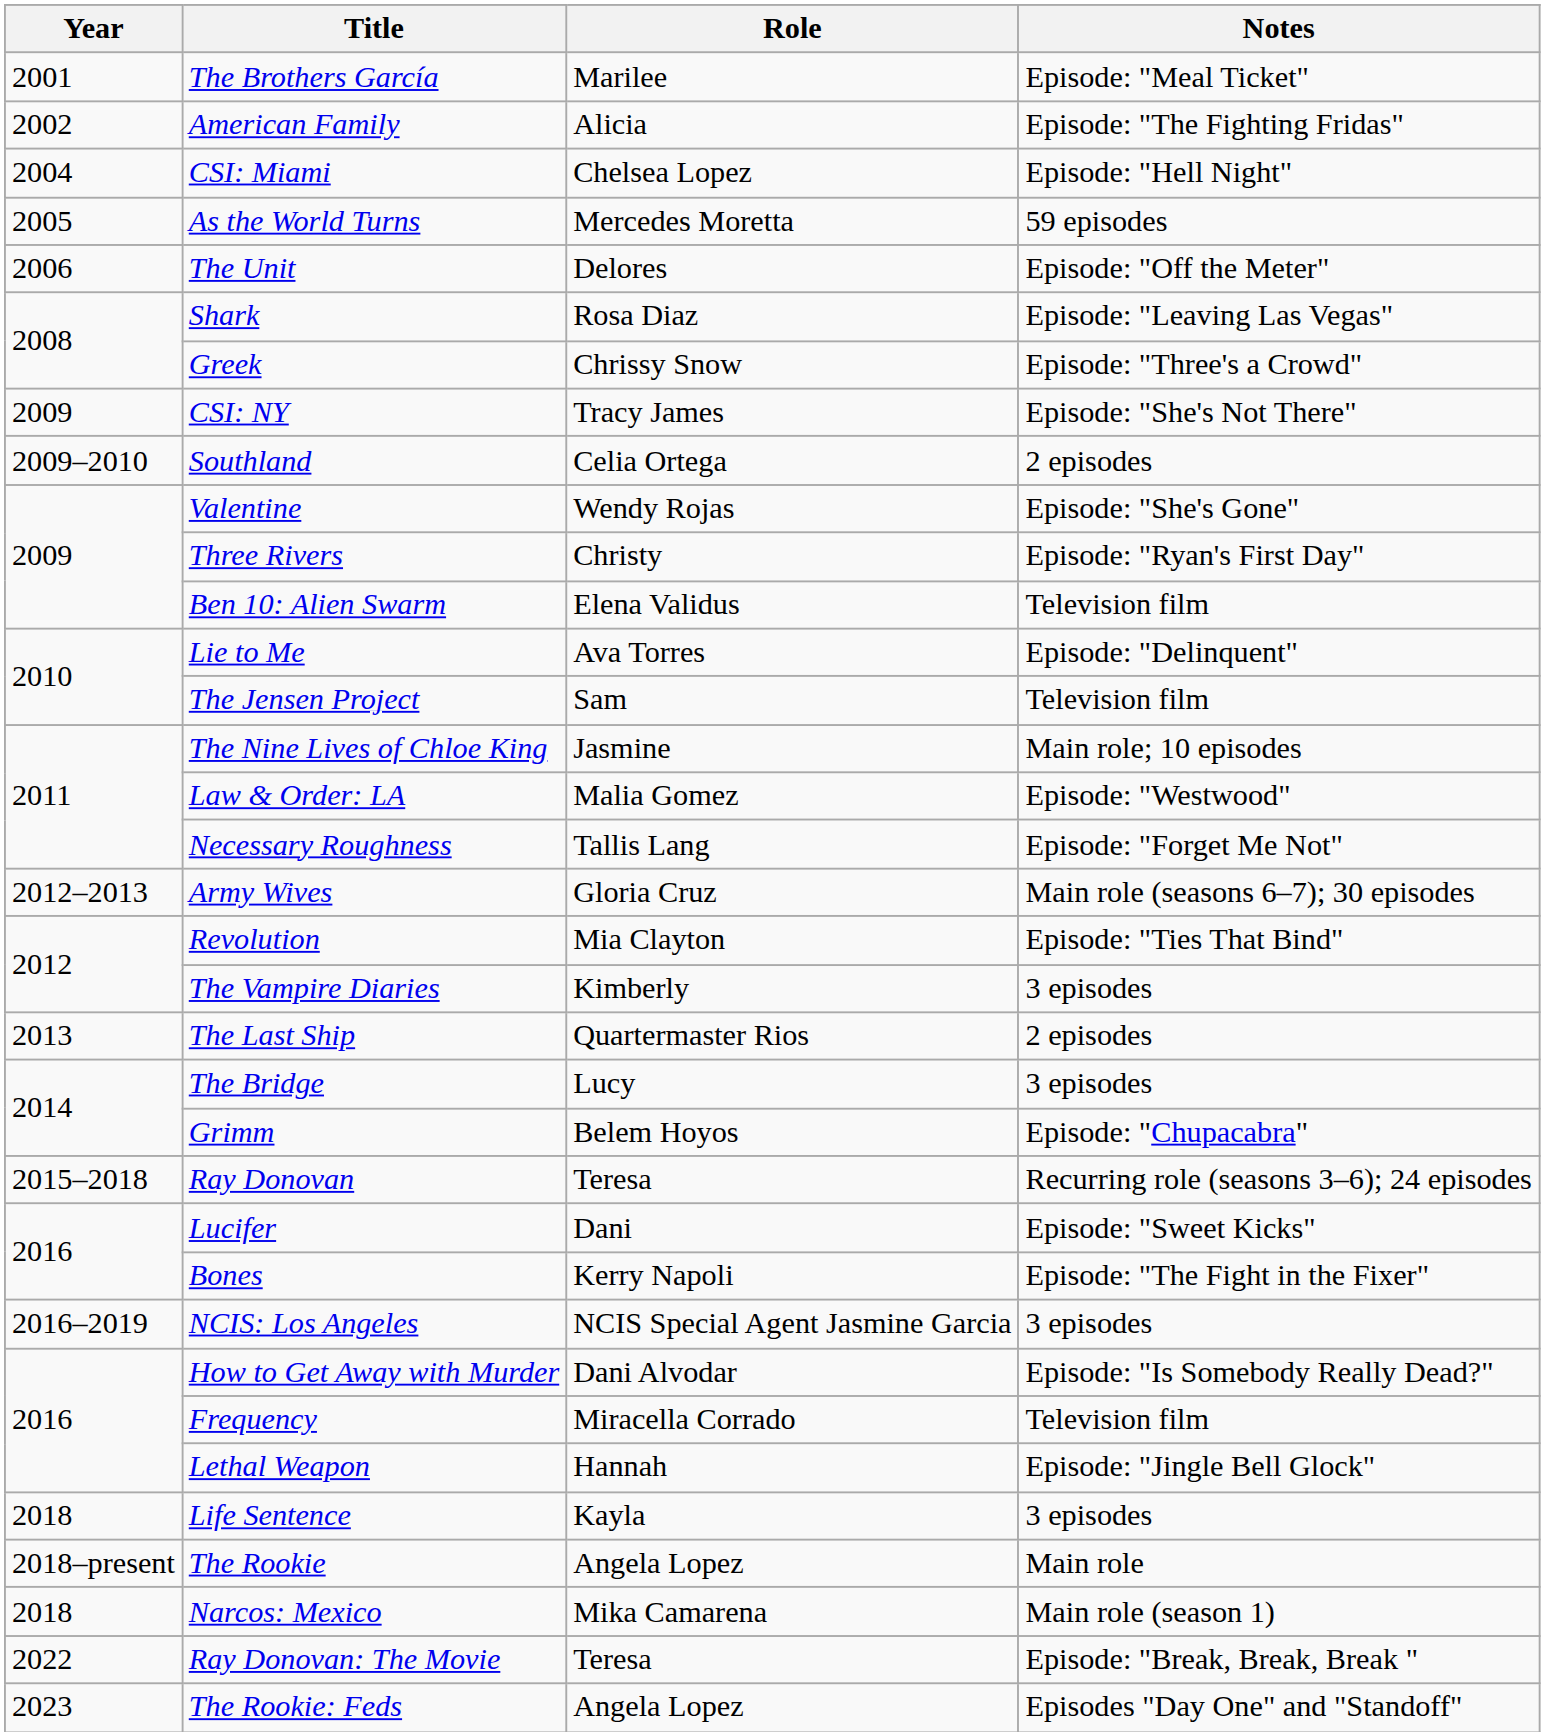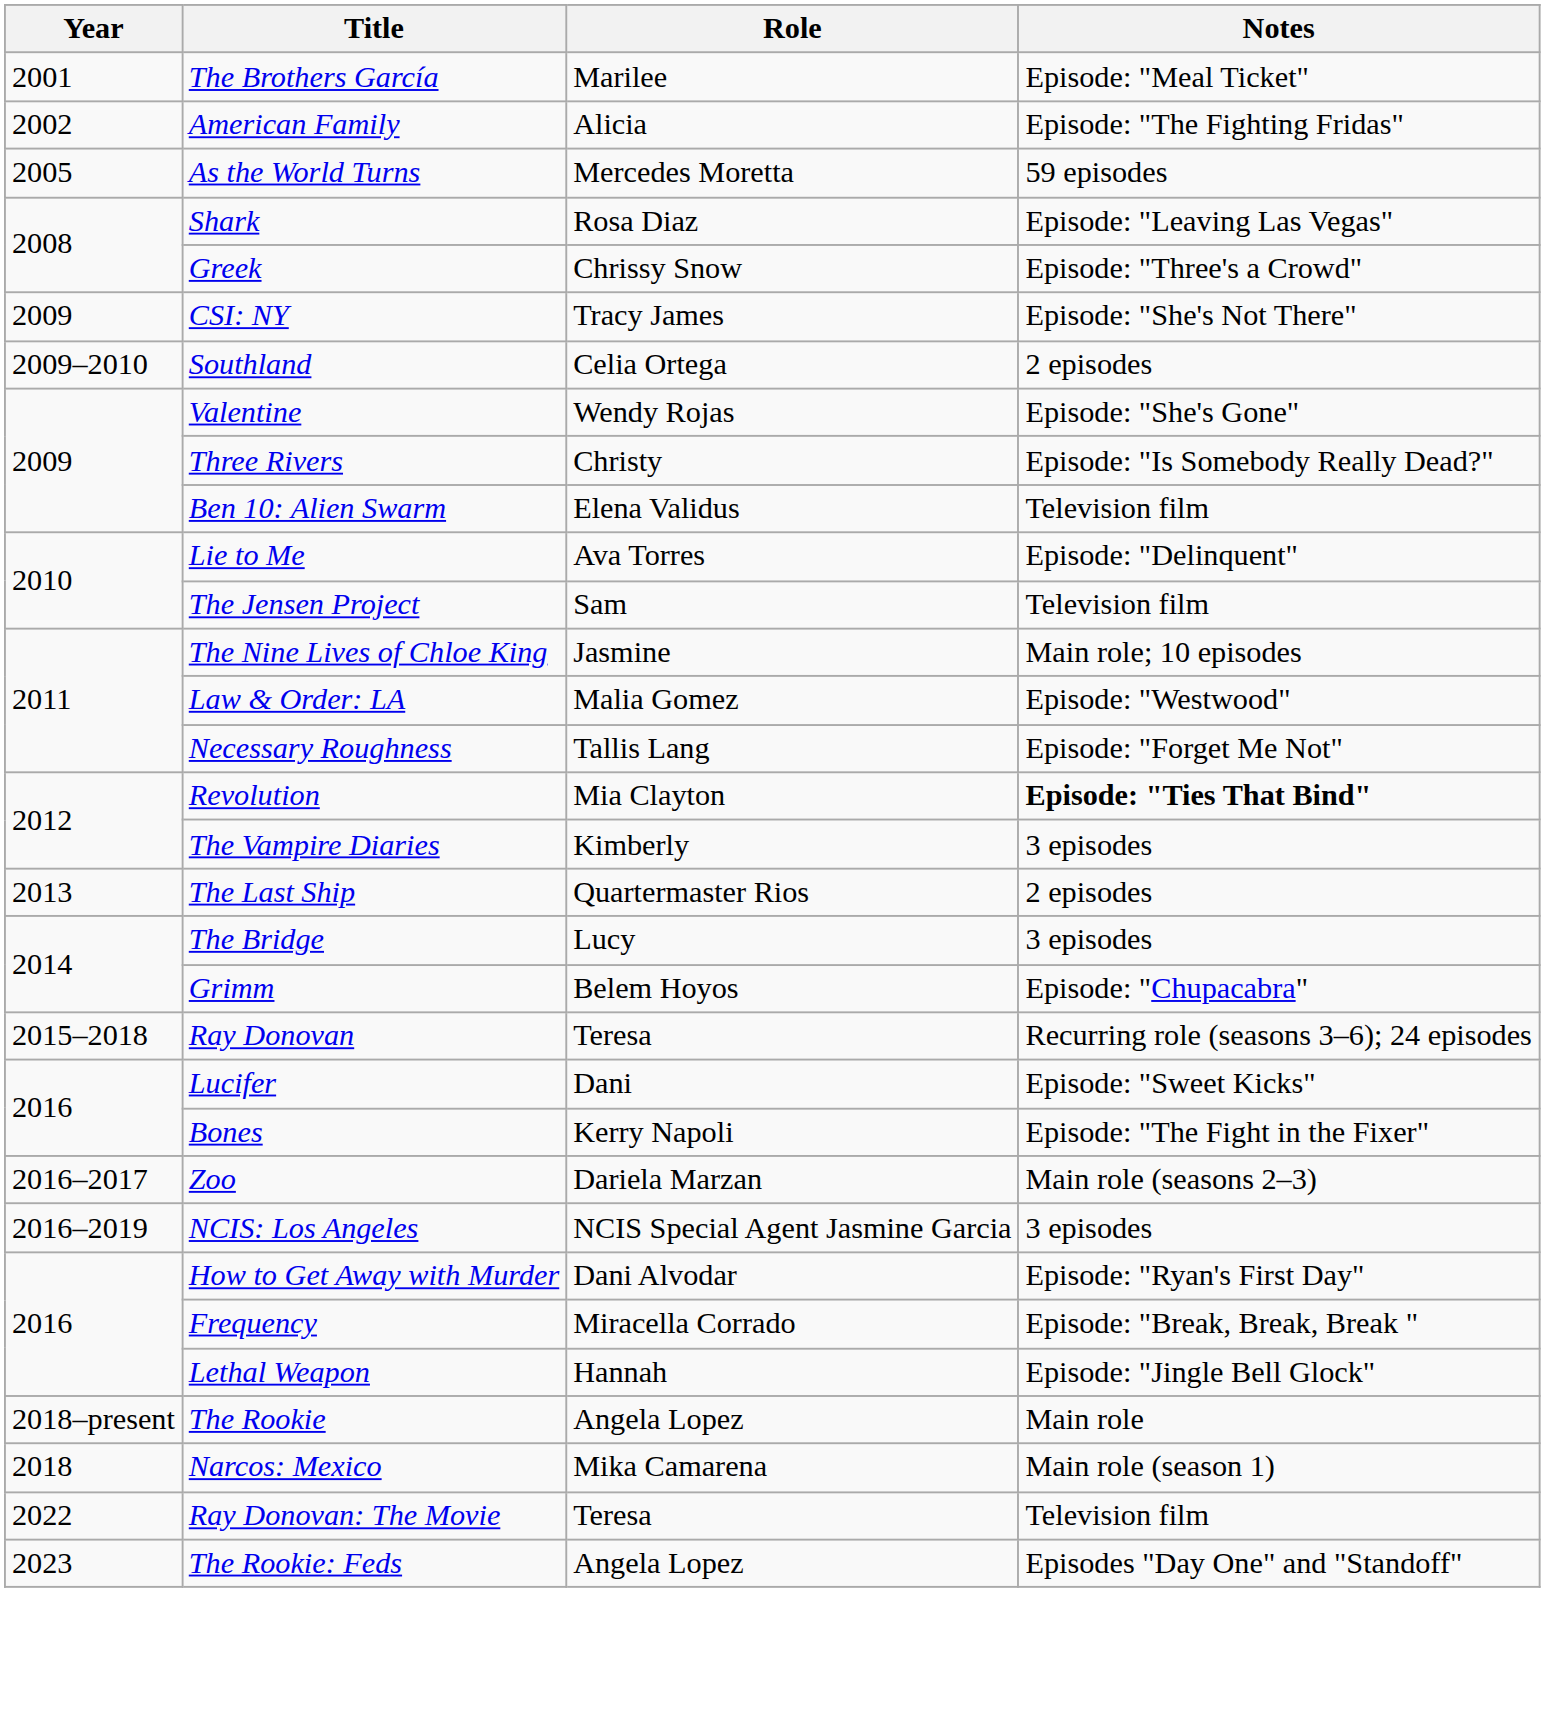- row: 2004 | CSI: Miami | Chelsea Lopez | Episode: "Hell Night"
- row: 2006 | The Unit | Delores | Episode: "Off the Meter"
Three Rivers | Notes: Episode: "Ryan's First Day" -> Episode: "Is Somebody Really Dead?"
- row: 2012–2013 | Army Wives | Gloria Cruz | Main role (seasons 6–7); 30 episodes
Revolution | Notes: normal -> bold
+ row: 2016–2017 | Zoo | Dariela Marzan | Main role (seasons 2–3)
How to Get Away with Murder | Notes: Episode: "Is Somebody Really Dead?" -> Episode: "Ryan's First Day"
Frequency | Notes: Television film -> Episode: "Break, Break, Break "
- row: 2018 | Life Sentence | Kayla | 3 episodes
Ray Donovan: The Movie | Notes: Episode: "Break, Break, Break " -> Television film
